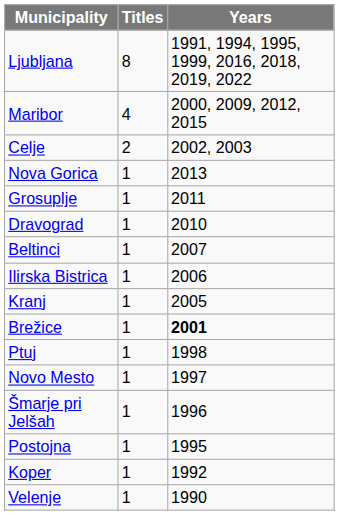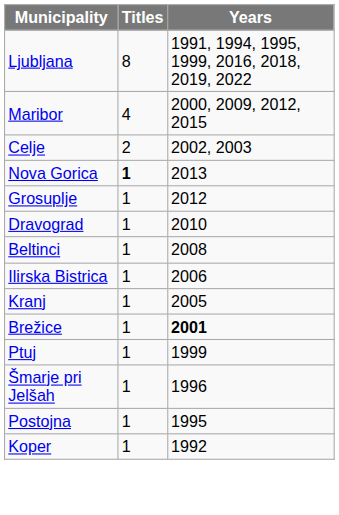Nova Gorica | Titles: normal -> bold
Grosuplje | Years: 2011 -> 2012
Beltinci | Years: 2007 -> 2008
Ptuj | Years: 1998 -> 1999
- row: Novo Mesto | 1 | 1997
- row: Velenje | 1 | 1990
